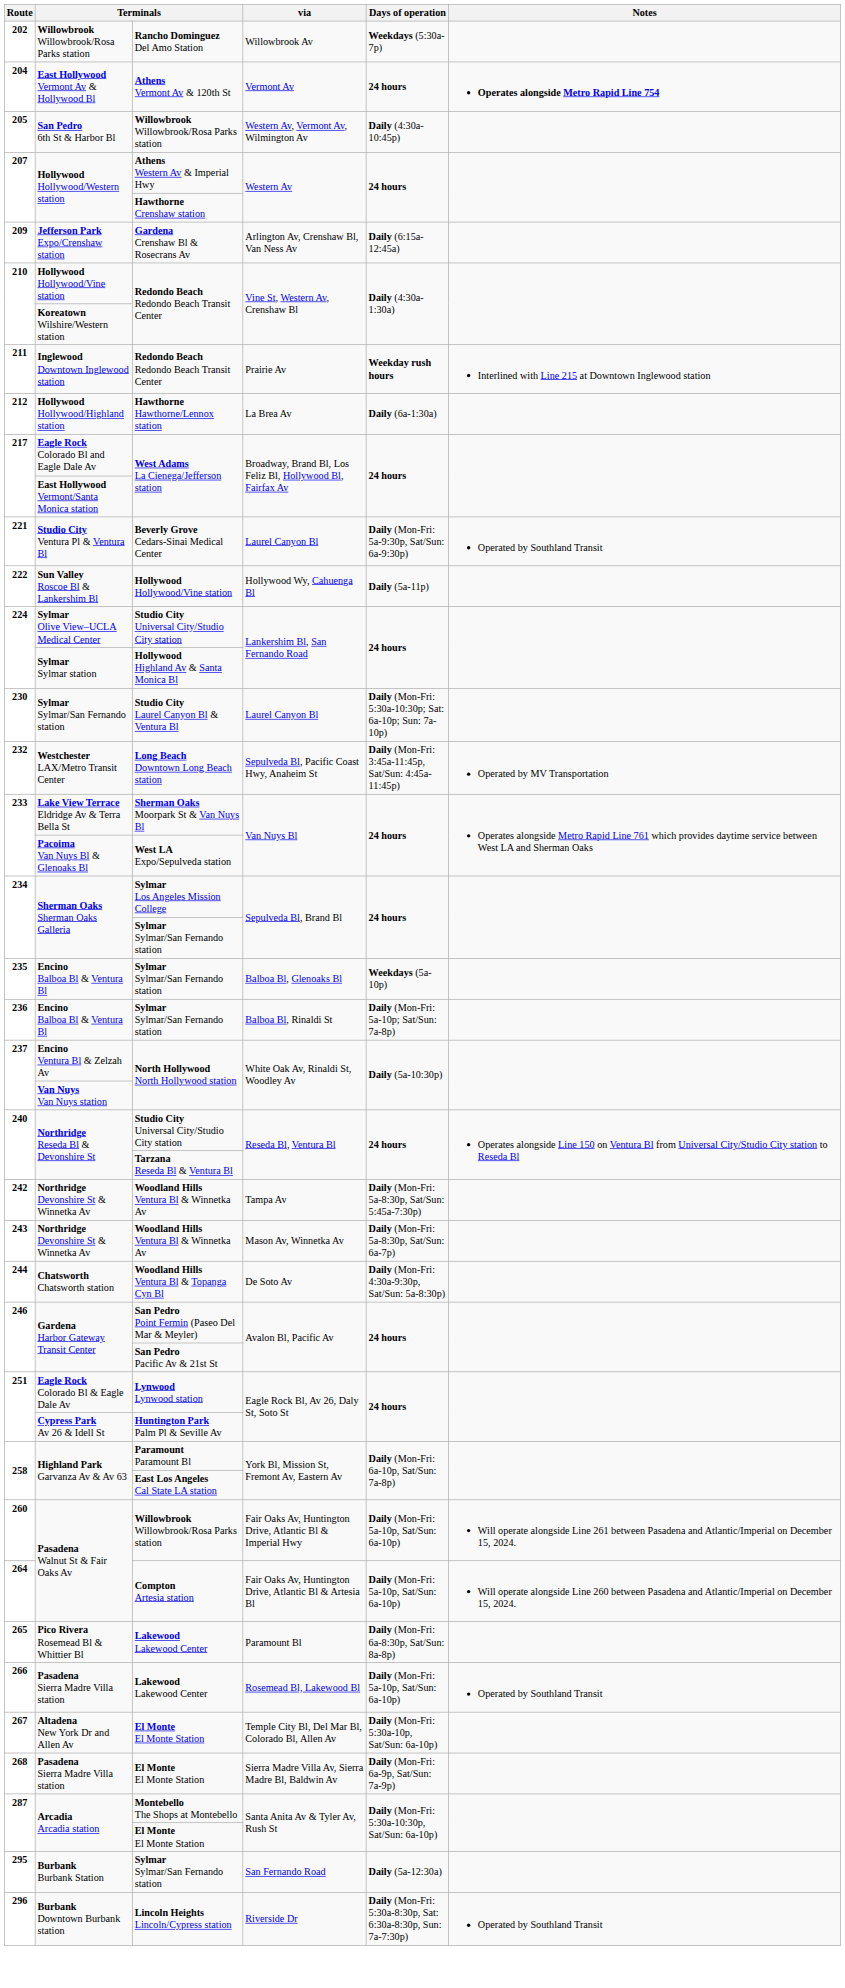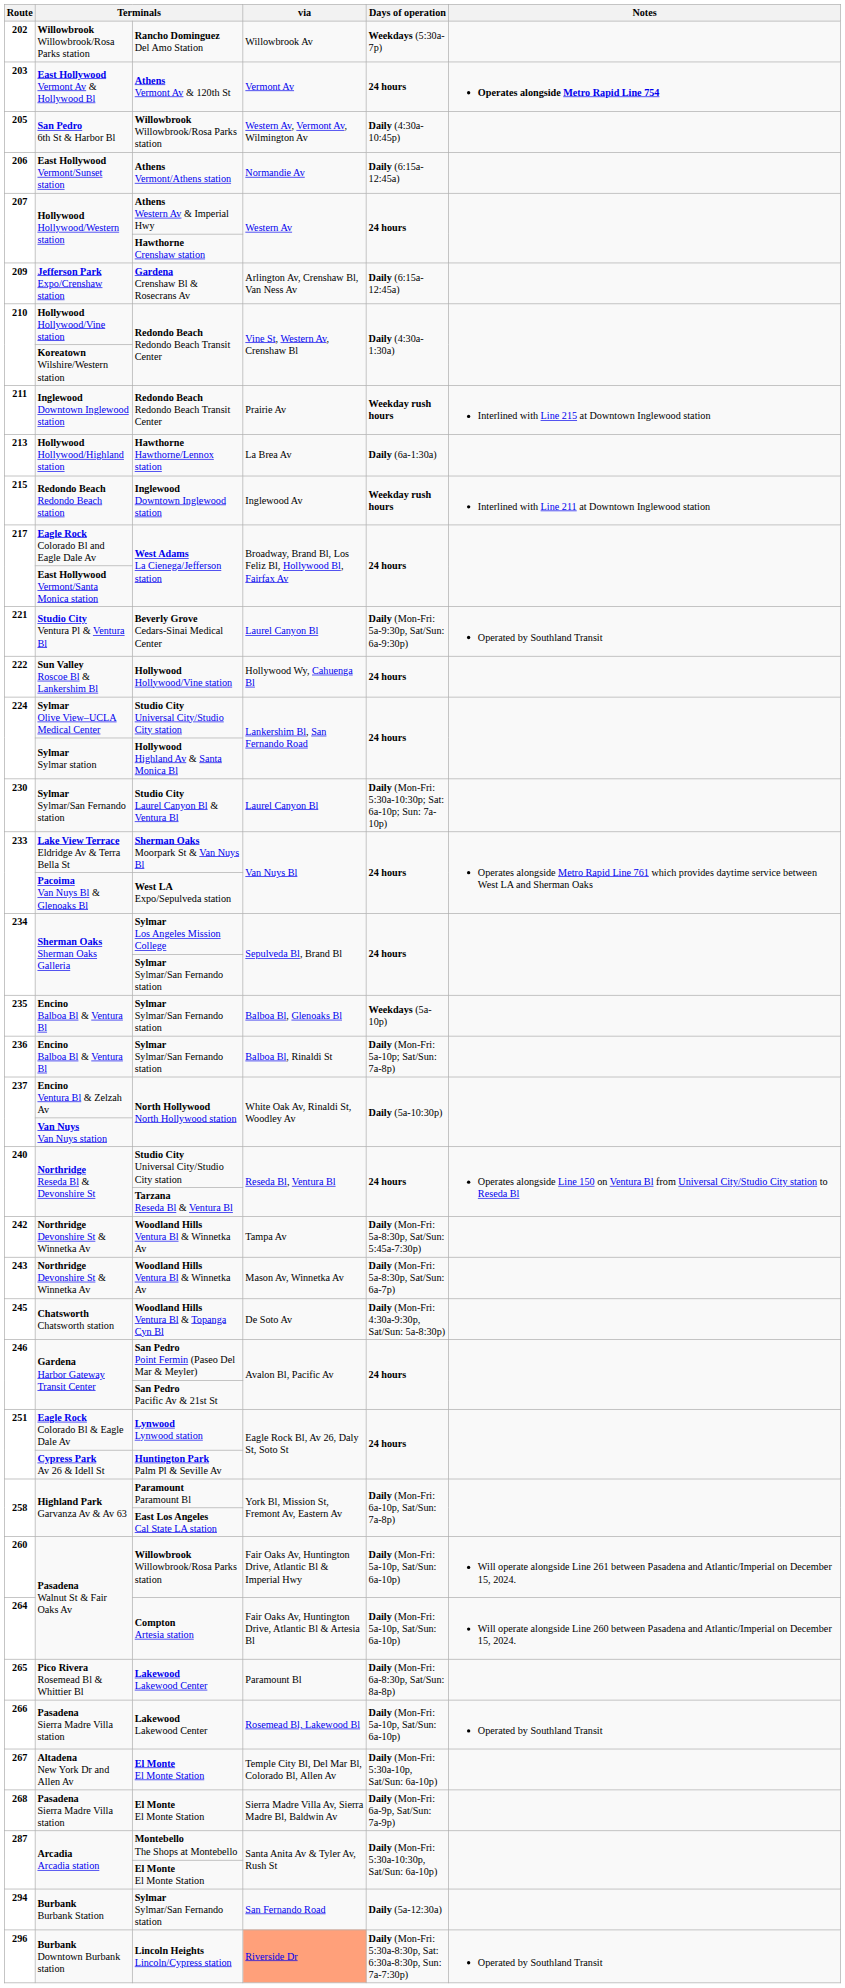East Hollywood Vermont Av & Hollywood Bl | Route: 204 -> 203
+ row: 206 | East Hollywood Vermont/Sunset station | Athens Vermont/Athens station | Normandie Av | Daily (6:15a-12:45a)
Hollywood Hollywood/Highland station | Route: 212 -> 213
+ row: 215 | Redondo Beach Redondo Beach station | Inglewood Downtown Inglewood station | Inglewood Av | Weekday rush hours | Interlined with Line 211 at Downtown Inglewood station
Sun Valley Roscoe Bl & Lankershim Bl | Days of operation: Daily (5a-11p) -> 24 hours
- row: 232 | Westchester LAX/Metro Transit Center | Long Beach Downtown Long Beach station | Sepulveda Bl, Pacific Coast Hwy, Anaheim St | Daily (Mon-Fri: 3:45a-11:45p, Sat/Sun: 4:45a-11:45p) | Operated by MV Transportation
Chatsworth Chatsworth station | Route: 244 -> 245
Burbank Burbank Station | Route: 295 -> 294
Burbank Downtown Burbank station | via: no background -> lightsalmon background
